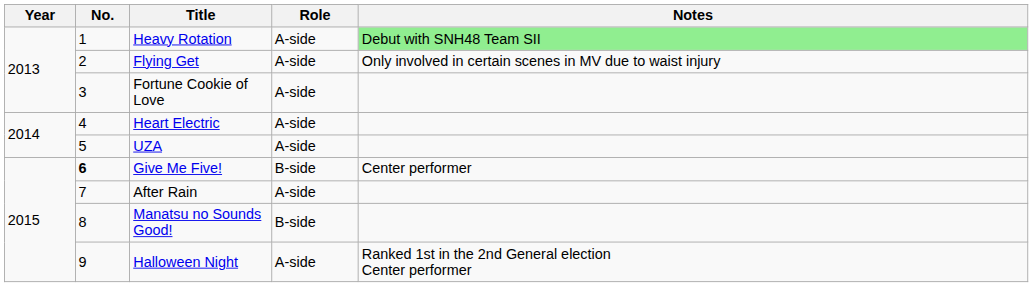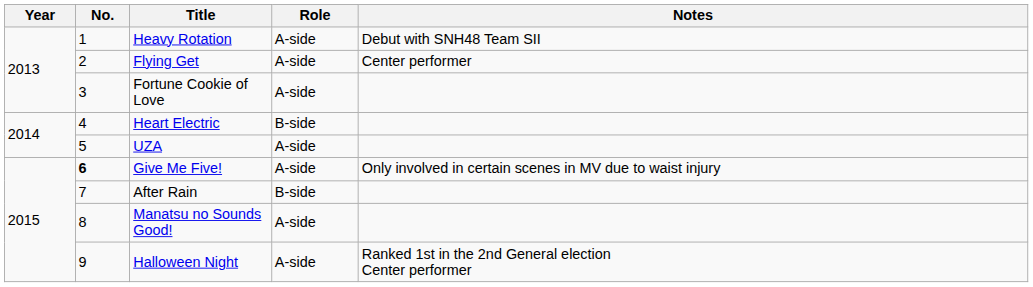Heavy Rotation | Notes: lightgreen background -> no background
Flying Get | Notes: Only involved in certain scenes in MV due to waist injury -> Center performer
Heart Electric | Role: A-side -> B-side
Give Me Five! | Role: B-side -> A-side
Give Me Five! | Notes: Center performer -> Only involved in certain scenes in MV due to waist injury
After Rain | Role: A-side -> B-side
Manatsu no Sounds Good! | Role: B-side -> A-side
